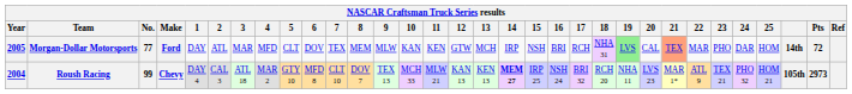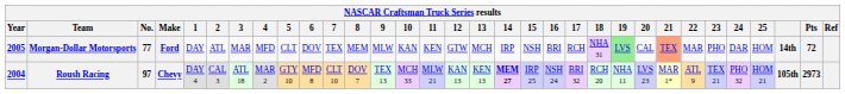Roush Racing | No.: 99 -> 97
